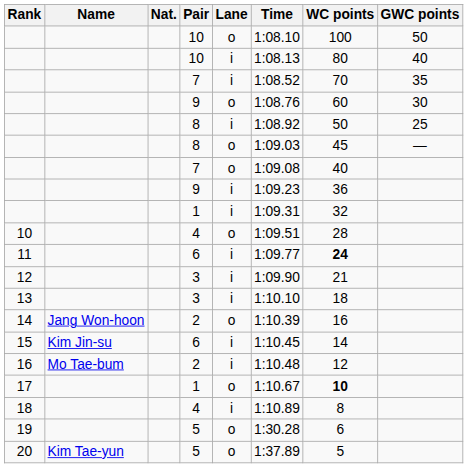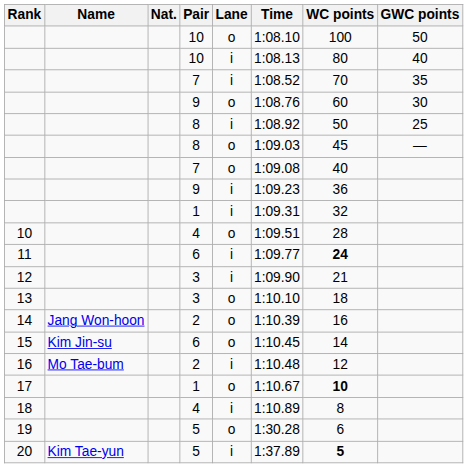13 | Lane: i -> o
15 | Lane: i -> o
20 | Lane: o -> i
20 | WC points: normal -> bold
